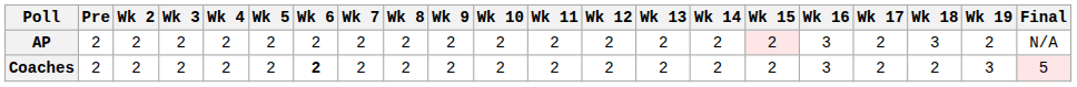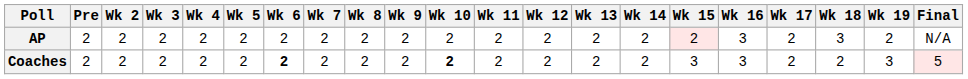Coaches | Wk 10: normal -> bold
Coaches | Wk 15: 2 -> 3
